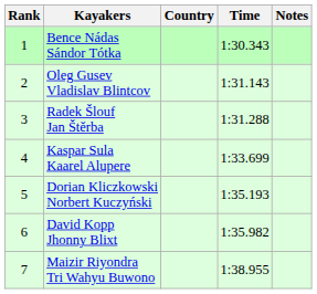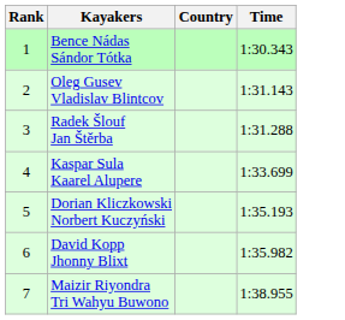- column: Notes
